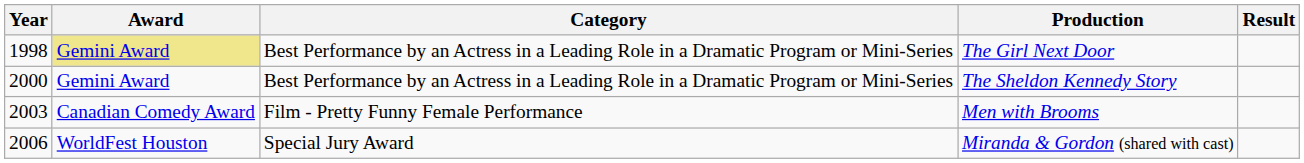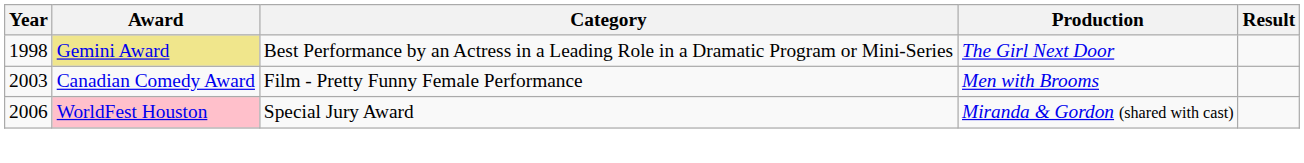- row: 2000 | Gemini Award | Best Performance by an Actress in a Leading Role in a Dramatic Program or Mini-Series | The Sheldon Kennedy Story
Miranda & Gordon (shared with cast) | Award: no background -> pink background
